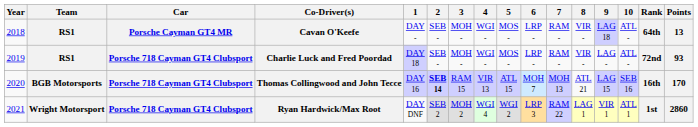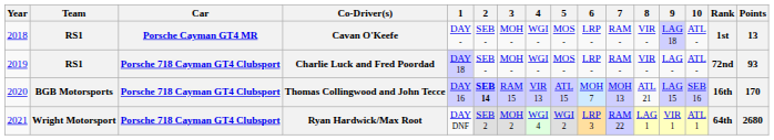Cavan O'Keefe | Rank: 64th -> 1st
Ryan Hardwick/Max Root | Rank: 1st -> 64th
Ryan Hardwick/Max Root | Points: 2860 -> 2680
